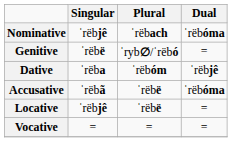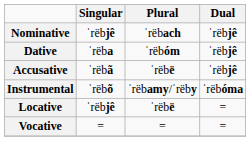Nominative | Dual: ˈrëbóma -> ˈrëbjê
- row: Genitive | ˈrëbë | ˈryb∅/ˈrëbó | =
Accusative | Dual: ˈrëbóma -> ˈrëbjê
+ row: Instrumental | ˈrëbõ | ˈrëbamy/ˈrëby | ˈrëbóma
